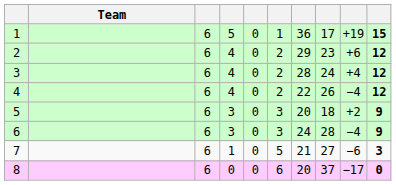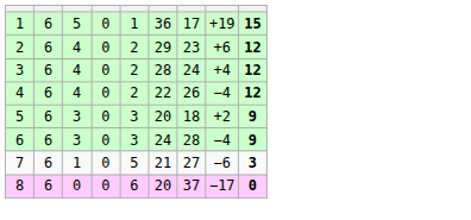- column: Team
